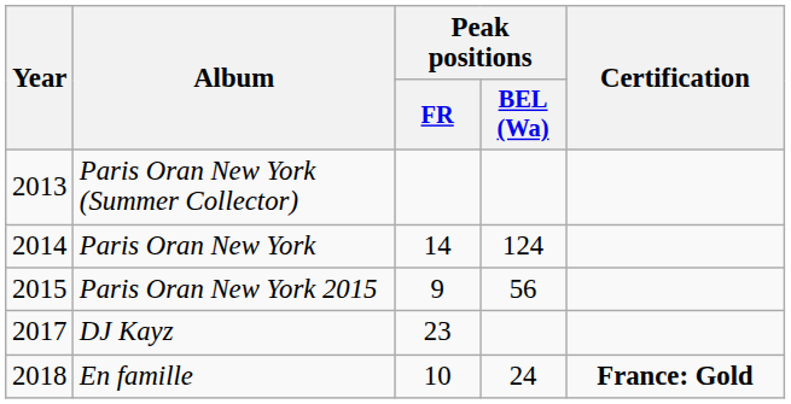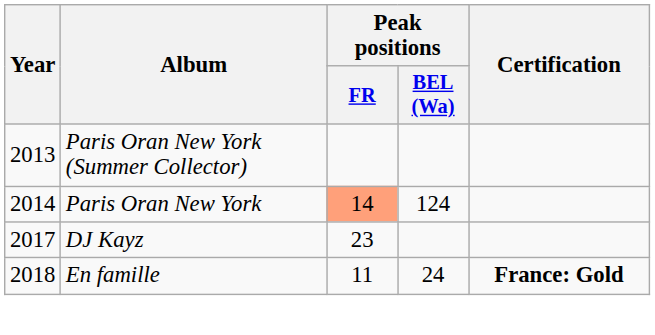Paris Oran New York | Peak positions / FR: no background -> lightsalmon background
- row: 2015 | Paris Oran New York 2015 | 9 | 56
En famille | Peak positions / FR: 10 -> 11
